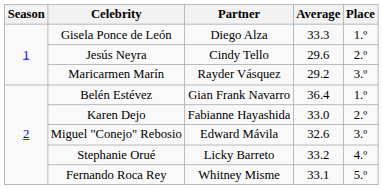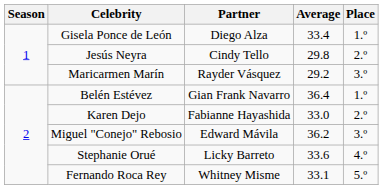Gisela Ponce de León | Average: 33.3 -> 33.4
Jesús Neyra | Average: 29.6 -> 29.8
Miguel "Conejo" Rebosio | Average: 32.6 -> 36.2
Stephanie Orué | Average: 33.2 -> 33.6
